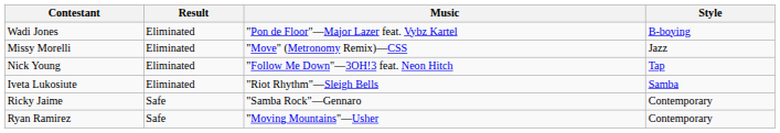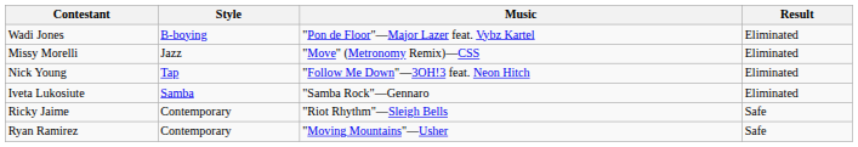columns swapped: Style <-> Result
Iveta Lukosiute | Music: "Riot Rhythm"—Sleigh Bells -> "Samba Rock"—Gennaro
Ricky Jaime | Music: "Samba Rock"—Gennaro -> "Riot Rhythm"—Sleigh Bells
